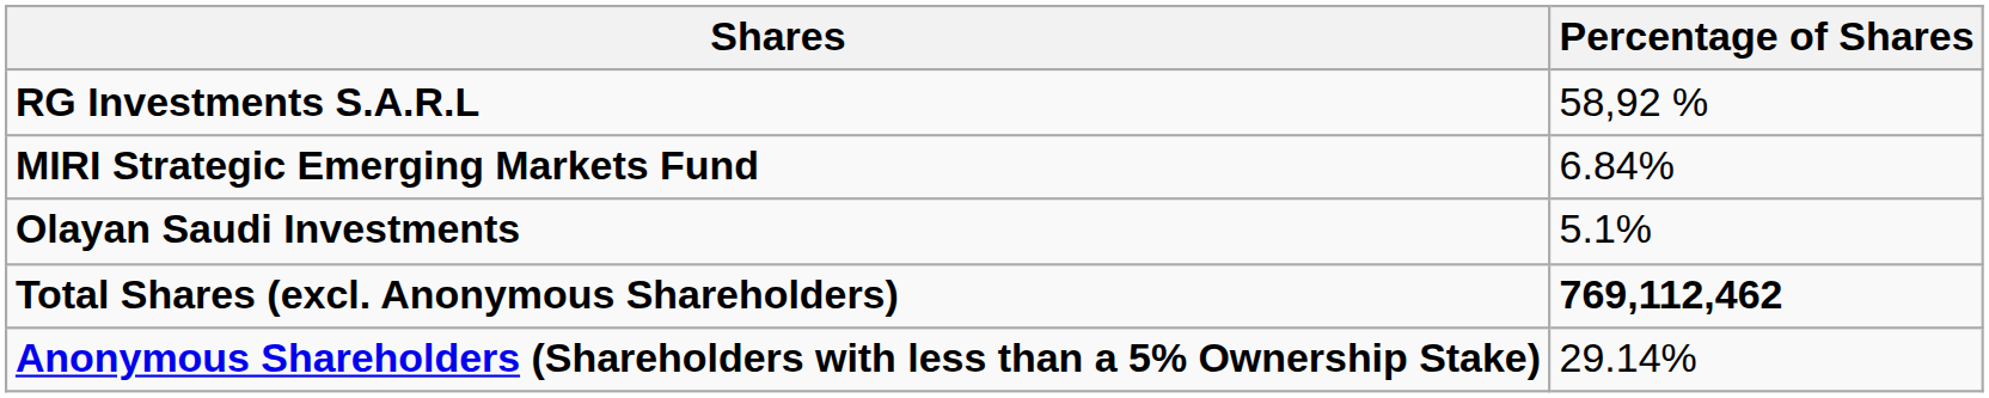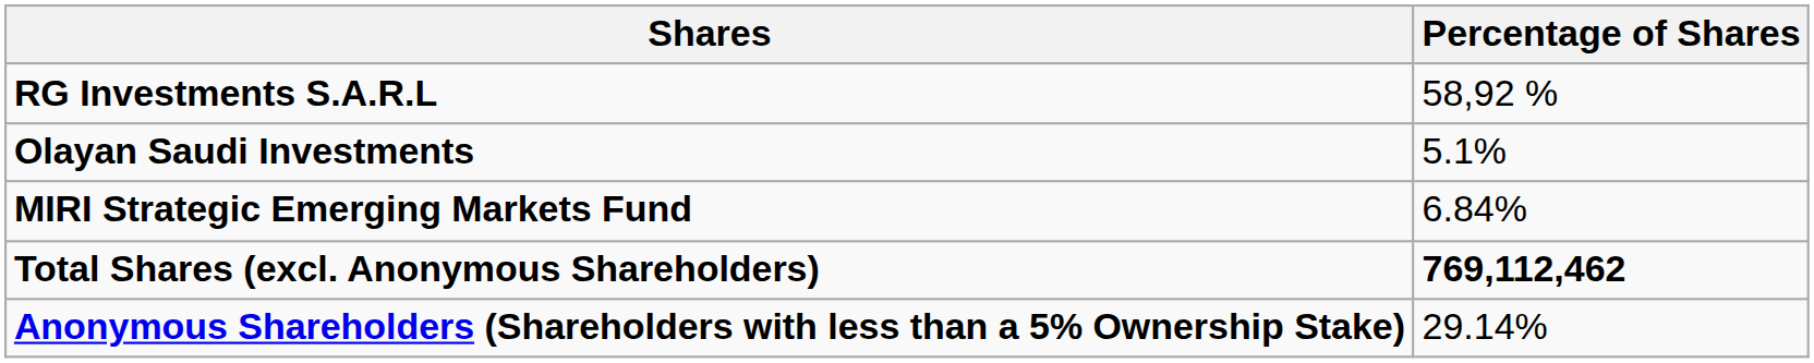rows swapped: MIRI Strategic Emerging Markets Fund <-> Olayan Saudi Investments
